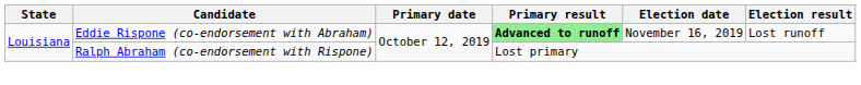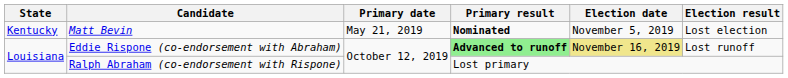+ row: Kentucky | Matt Bevin | May 21, 2019 | Nominated | November 5, 2019 | Lost election
Eddie Rispone (co-endorsement with Abraham) | Election date: no background -> khaki background
